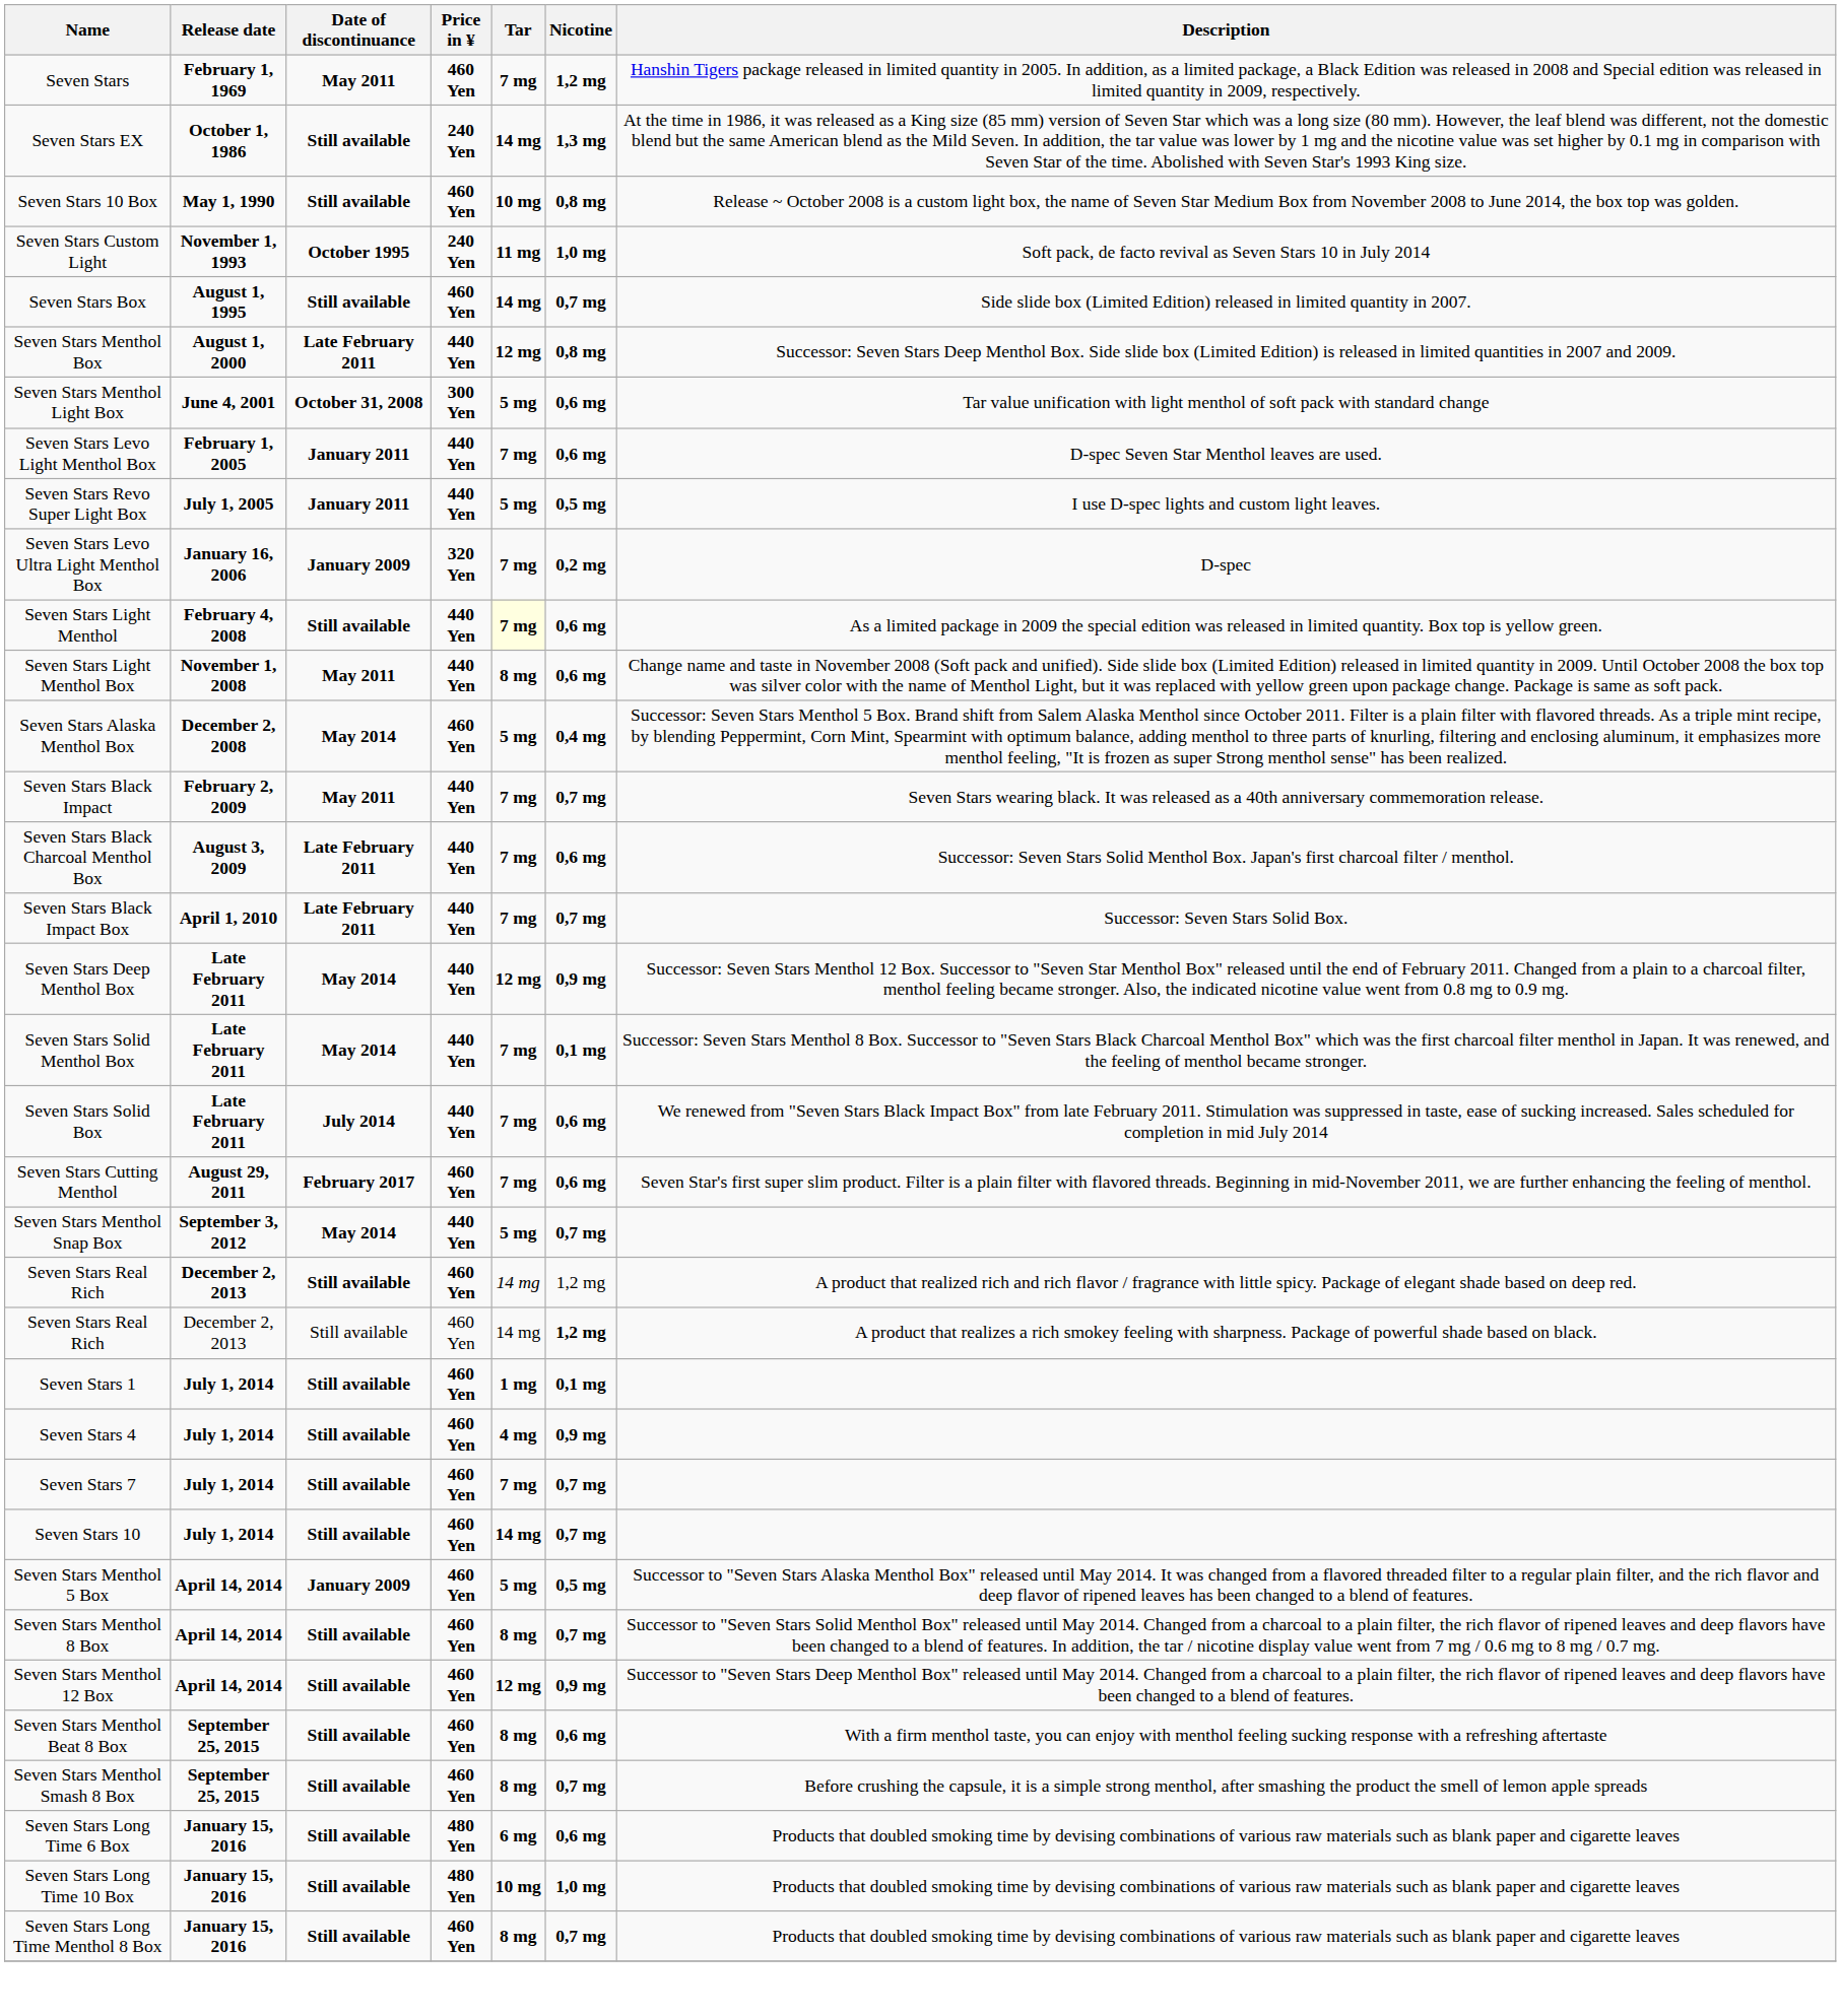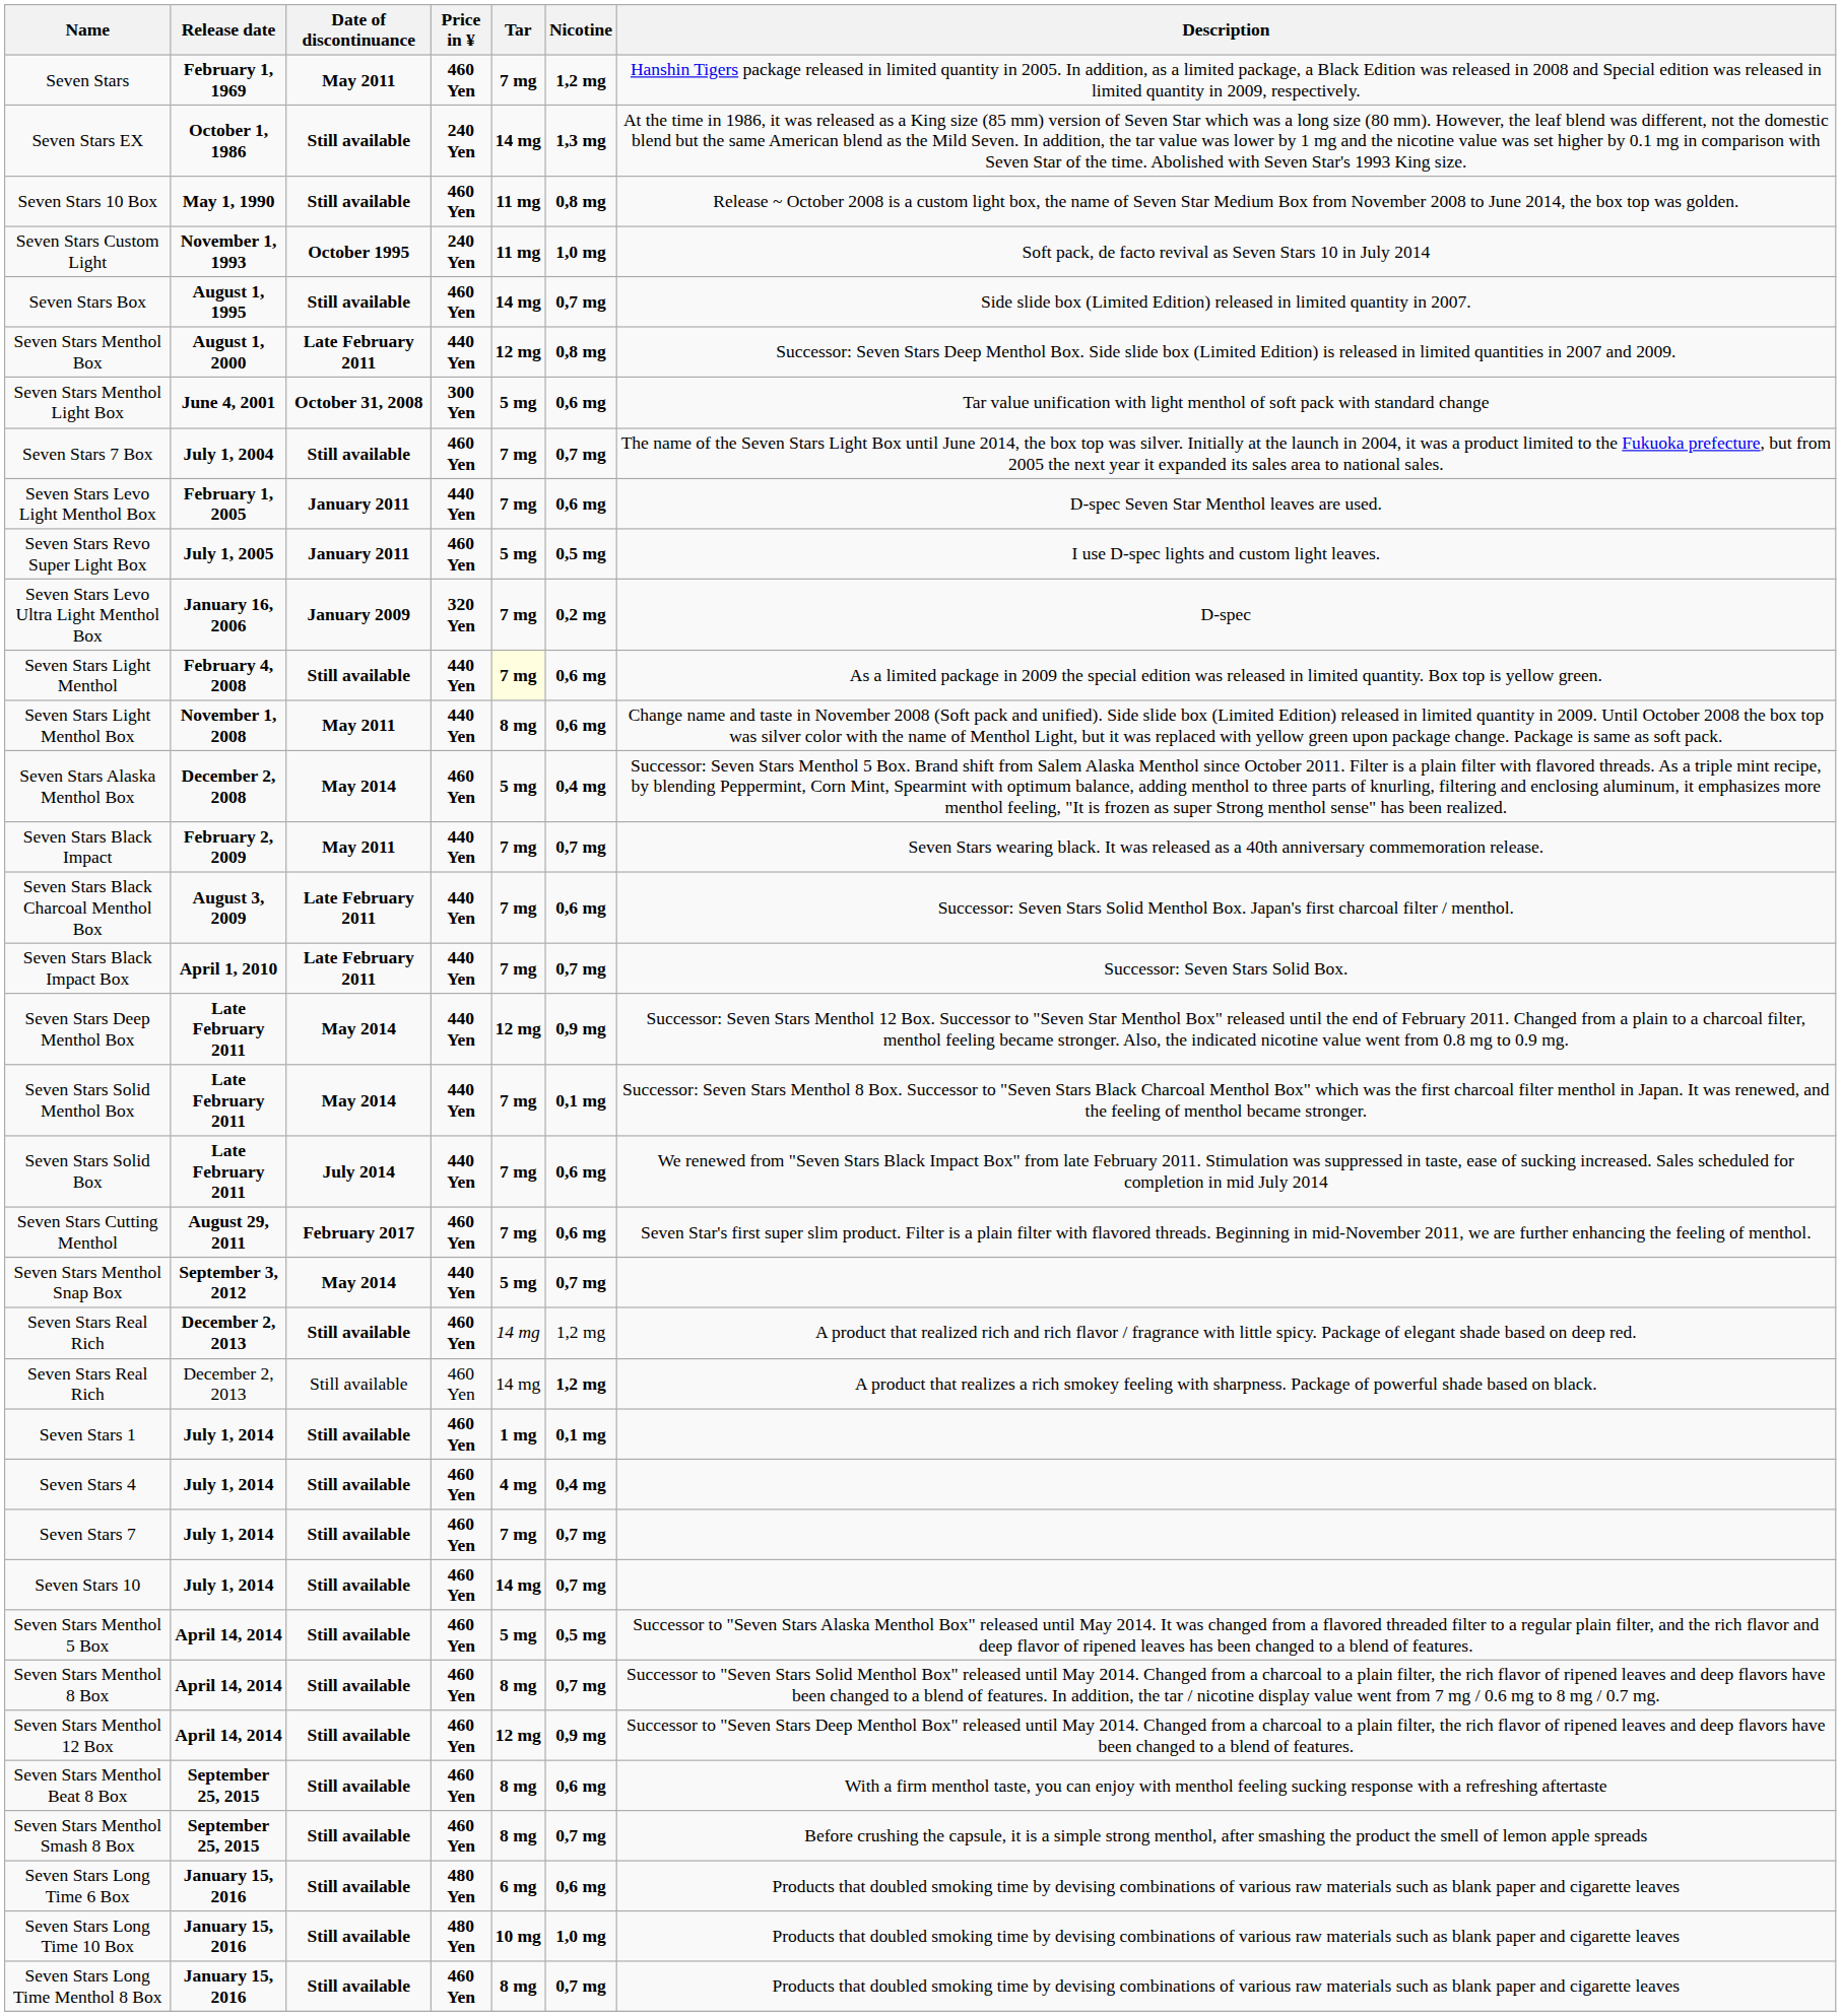Seven Stars 10 Box | Tar: 10 mg -> 11 mg
+ row: Seven Stars 7 Box | July 1, 2004 | Still available | 460 Yen | 7 mg | 0,7 mg | The name of the Seven Stars Light Box until June 2014, the box top was silver. Initially at the launch in 2004, it was a product limited to the Fukuoka prefecture, but from 2005 the next year it expanded its sales area to national sales.
Seven Stars Revo Super Light Box | Price in ¥: 440 Yen -> 460 Yen
Seven Stars 4 | Nicotine: 0,9 mg -> 0,4 mg
Seven Stars Menthol 5 Box | Date of discontinuance: January 2009 -> Still available
